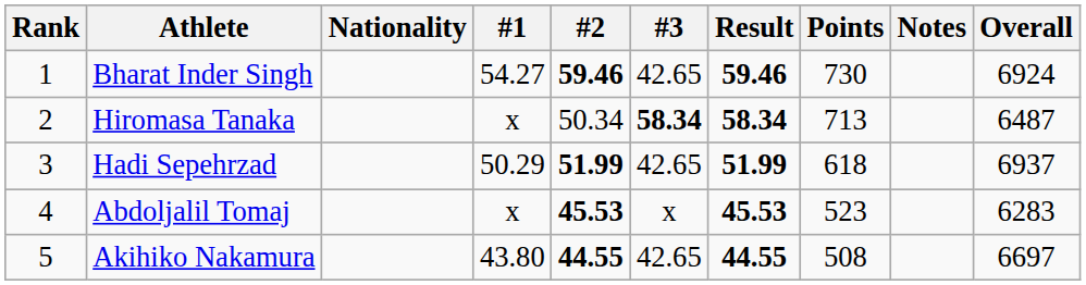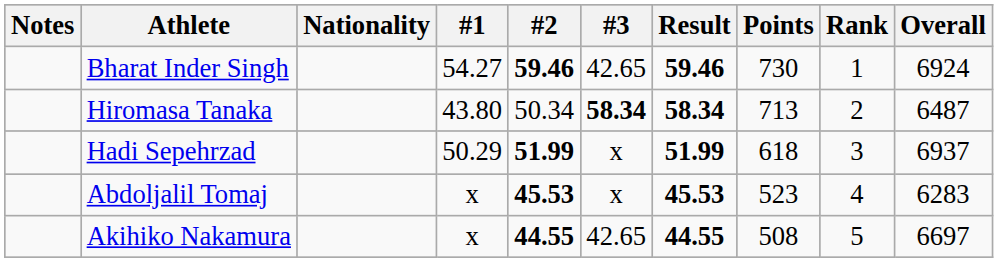columns swapped: Rank <-> Notes
Hiromasa Tanaka | #1: x -> 43.80
Hadi Sepehrzad | #3: 42.65 -> x
Akihiko Nakamura | #1: 43.80 -> x
